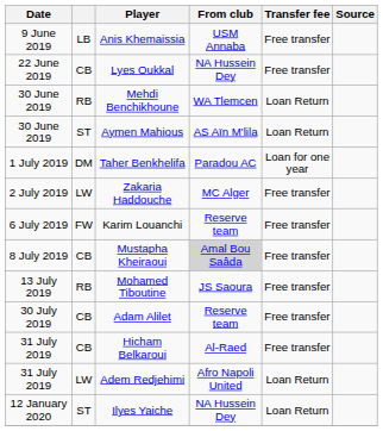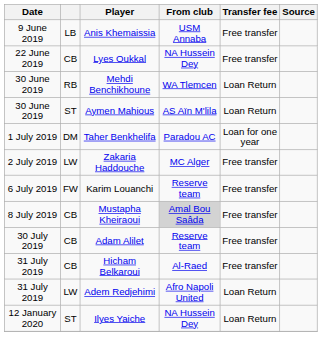- row: 13 July 2019 | RB | Mohamed Tiboutine | JS Saoura | Free transfer
